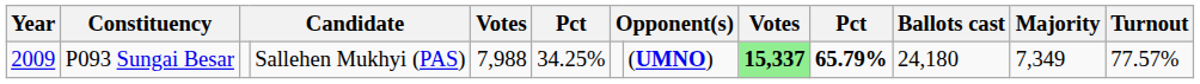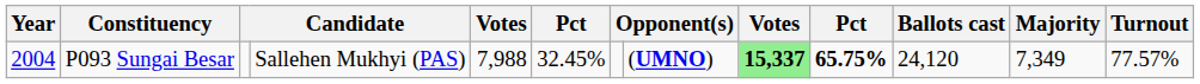P093 Sungai Besar | Year: 2009 -> 2004
P093 Sungai Besar | column 6: 34.25% -> 32.45%
P093 Sungai Besar | column 10: 65.79% -> 65.75%
P093 Sungai Besar | Ballots cast: 24,180 -> 24,120
